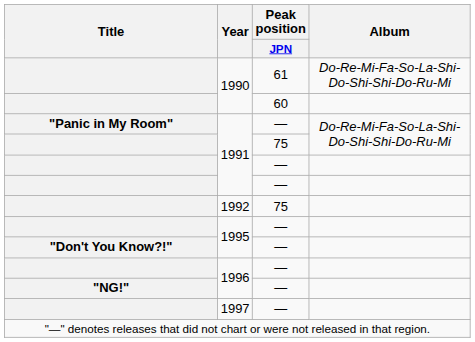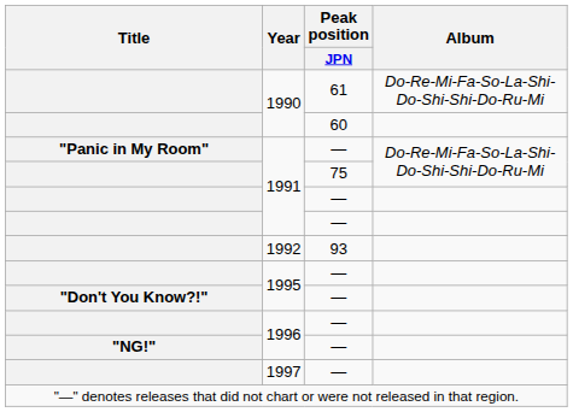1992 | Peak position / JPN: 75 -> 93
